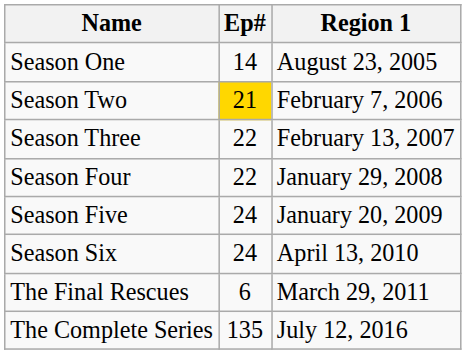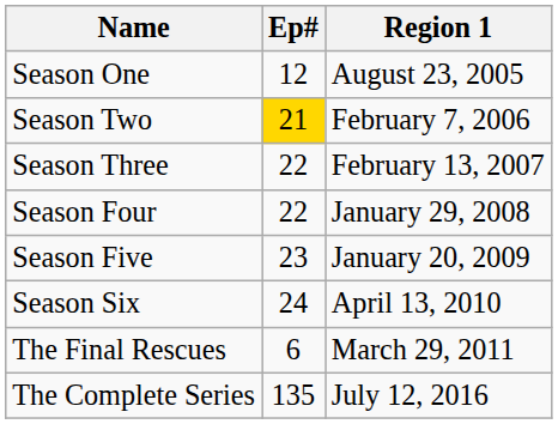Season One | Ep#: 14 -> 12
Season Five | Ep#: 24 -> 23
